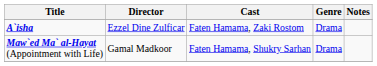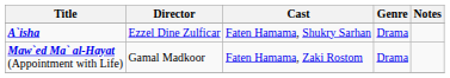A`isha | Cast: Faten Hamama, Zaki Rostom -> Faten Hamama, Shukry Sarhan
Maw`ed Ma` al-Hayat (Appointment with Life) | Cast: Faten Hamama, Shukry Sarhan -> Faten Hamama, Zaki Rostom
